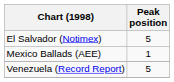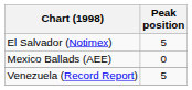Mexico Ballads (AEE) | Peak position: 1 -> 0
